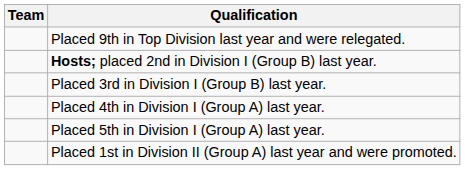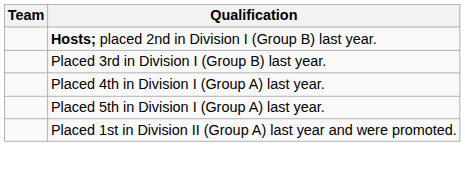- row: Placed 9th in Top Division last year and were relegated.
